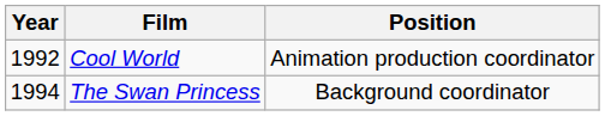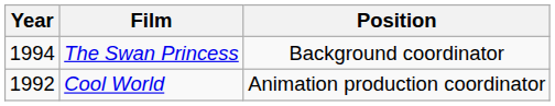rows swapped: The Swan Princess <-> Cool World
